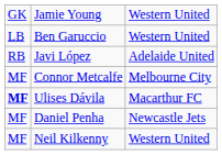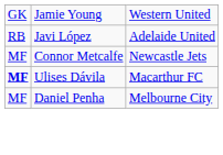- row: LB | Ben Garuccio | Western United
Connor Metcalfe | column 3: Melbourne City -> Newcastle Jets
Daniel Penha | column 3: Newcastle Jets -> Melbourne City
- row: MF | Neil Kilkenny | Western United
